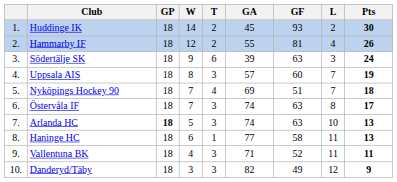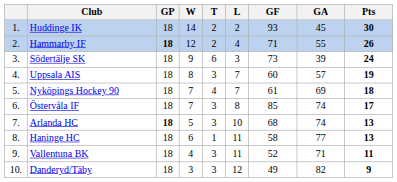columns swapped: L <-> GA
Hammarby IF | GP: normal -> bold
Hammarby IF | GF: 81 -> 71
Södertälje SK | GF: 63 -> 73
Nyköpings Hockey 90 | GF: 51 -> 61
Östervåla IF | GF: 63 -> 85
Arlanda HC | GF: 63 -> 68
